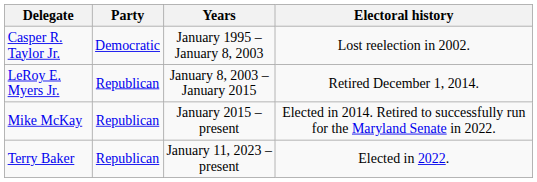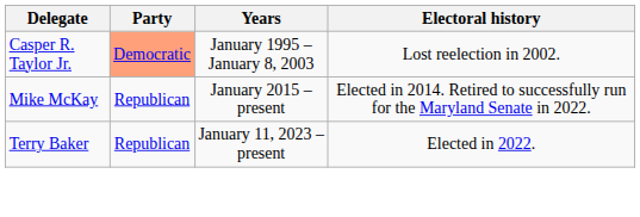Casper R. Taylor Jr. | Party: no background -> lightsalmon background
- row: LeRoy E. Myers Jr. | Republican | January 8, 2003 – January 2015 | Retired December 1, 2014.
